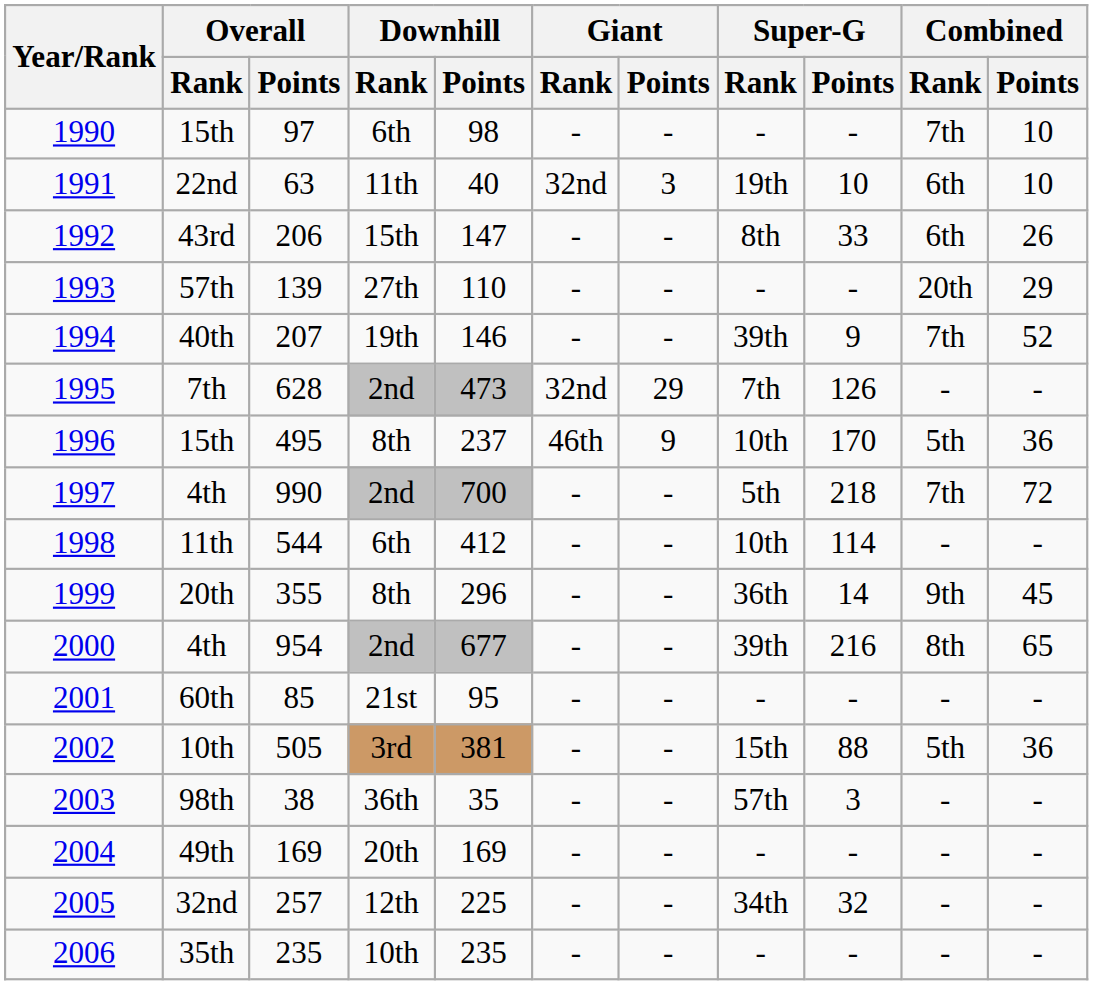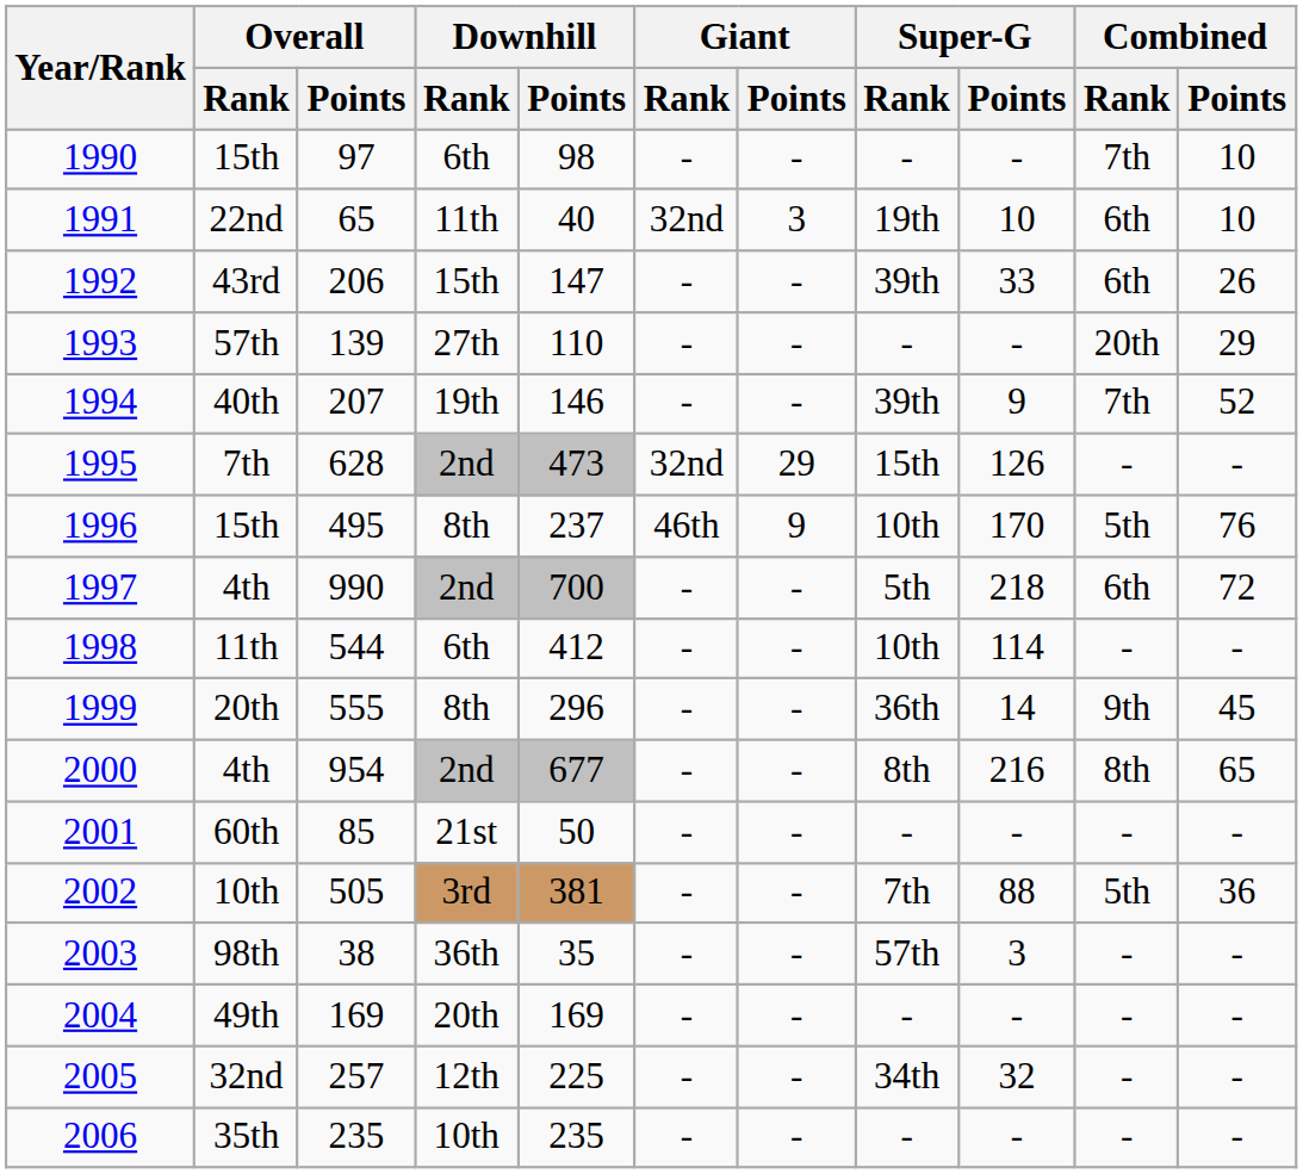1991 | Overall / Points: 63 -> 65
1992 | Super-G / Rank: 8th -> 39th
1995 | Super-G / Rank: 7th -> 15th
1996 | Combined / Points: 36 -> 76
1997 | Combined / Rank: 7th -> 6th
1999 | Overall / Points: 355 -> 555
2000 | Super-G / Rank: 39th -> 8th
2001 | Downhill / Points: 95 -> 50
2002 | Super-G / Rank: 15th -> 7th
